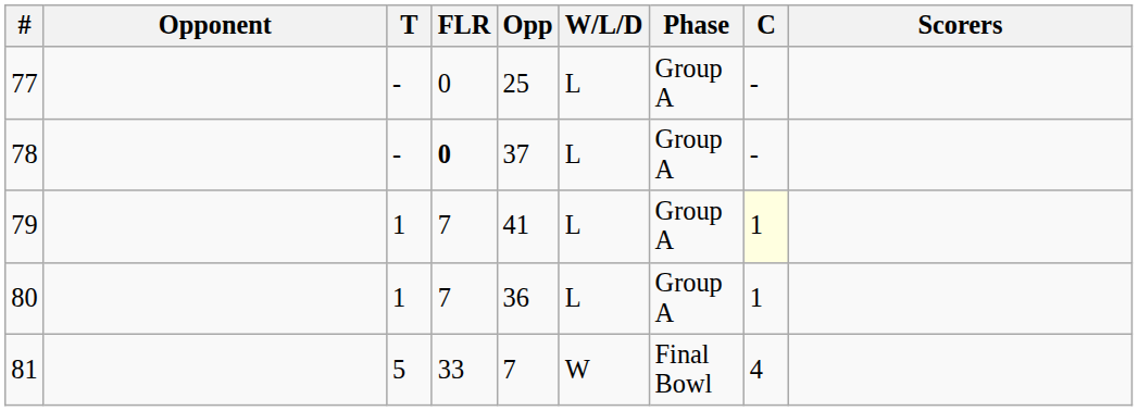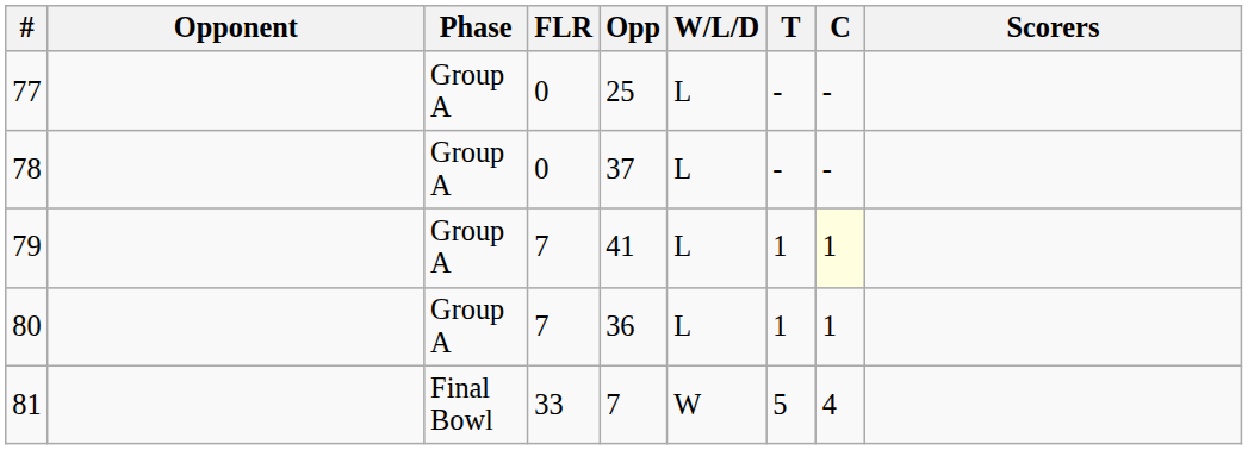columns swapped: Phase <-> T
78 | FLR: bold -> normal
